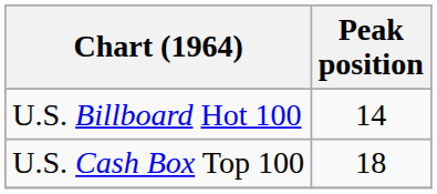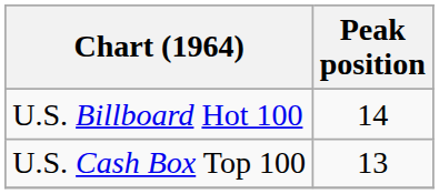U.S. Cash Box Top 100 | Peak position: 18 -> 13
